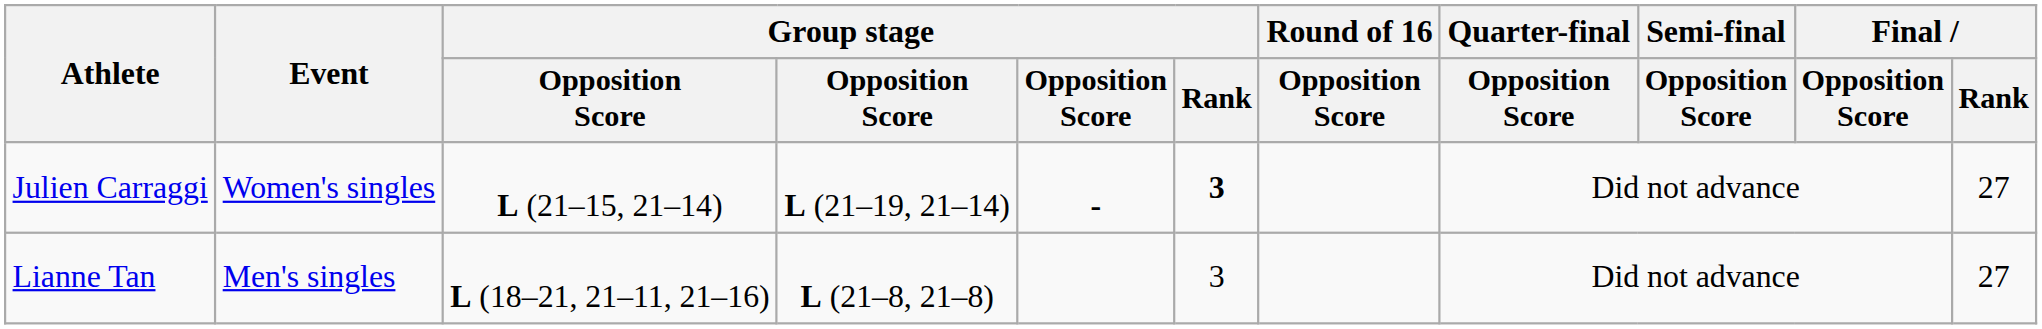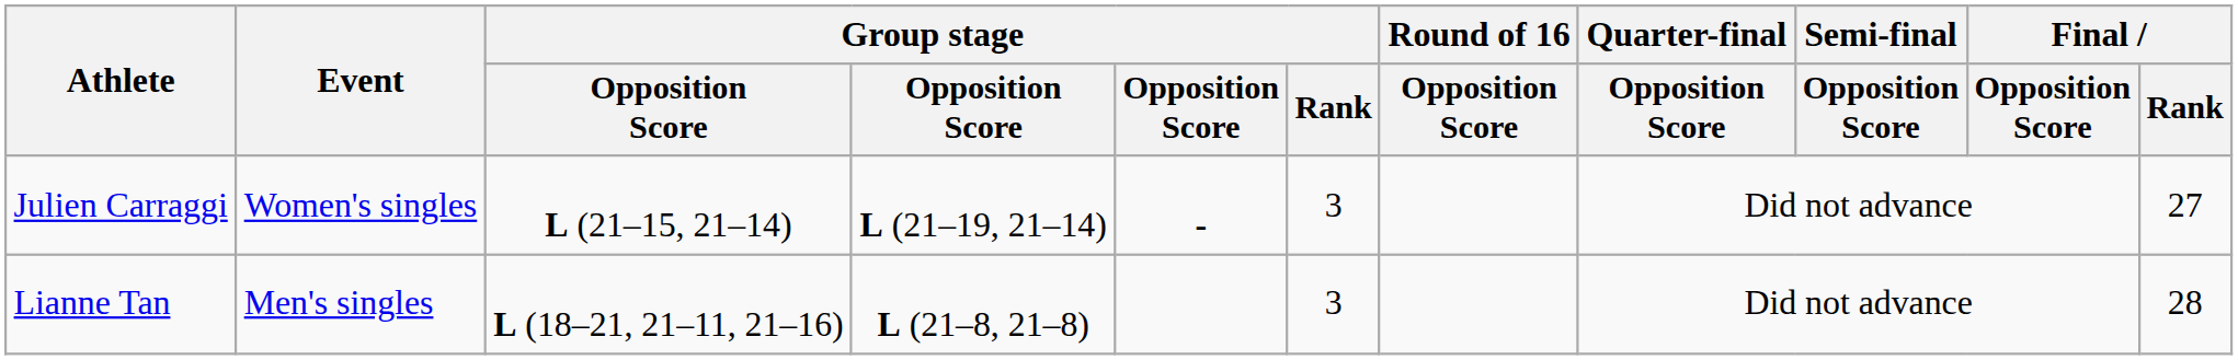Julien Carraggi | Group stage / Rank: bold -> normal
Lianne Tan | Final / Rank: 27 -> 28
